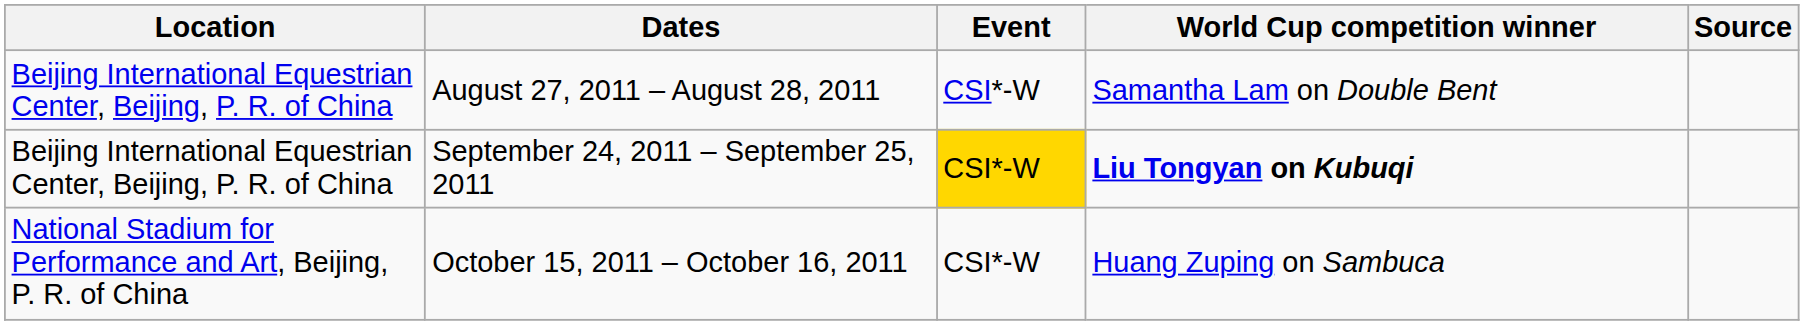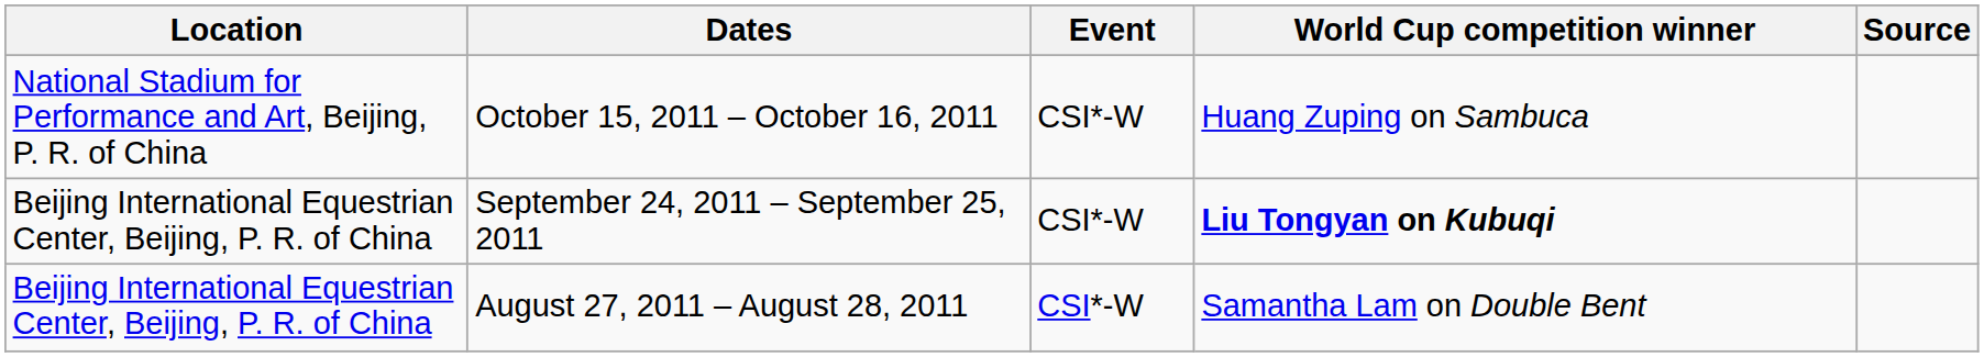rows swapped: August 27, 2011 – August 28, 2011 <-> October 15, 2011 – October 16, 2011
September 24, 2011 – September 25, 2011 | Event: gold background -> no background
